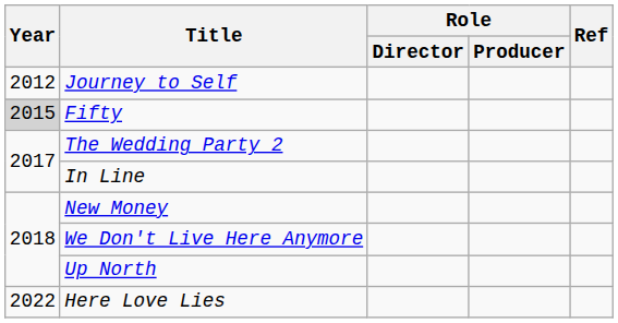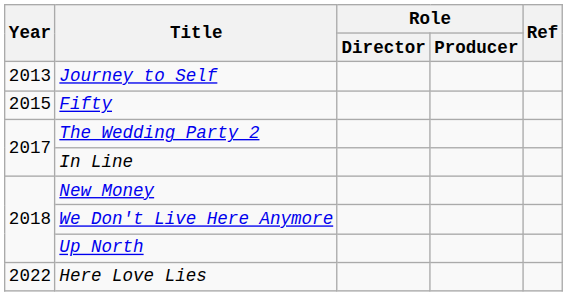Journey to Self | Year: 2012 -> 2013
Fifty | Year: lightgrey background -> no background
